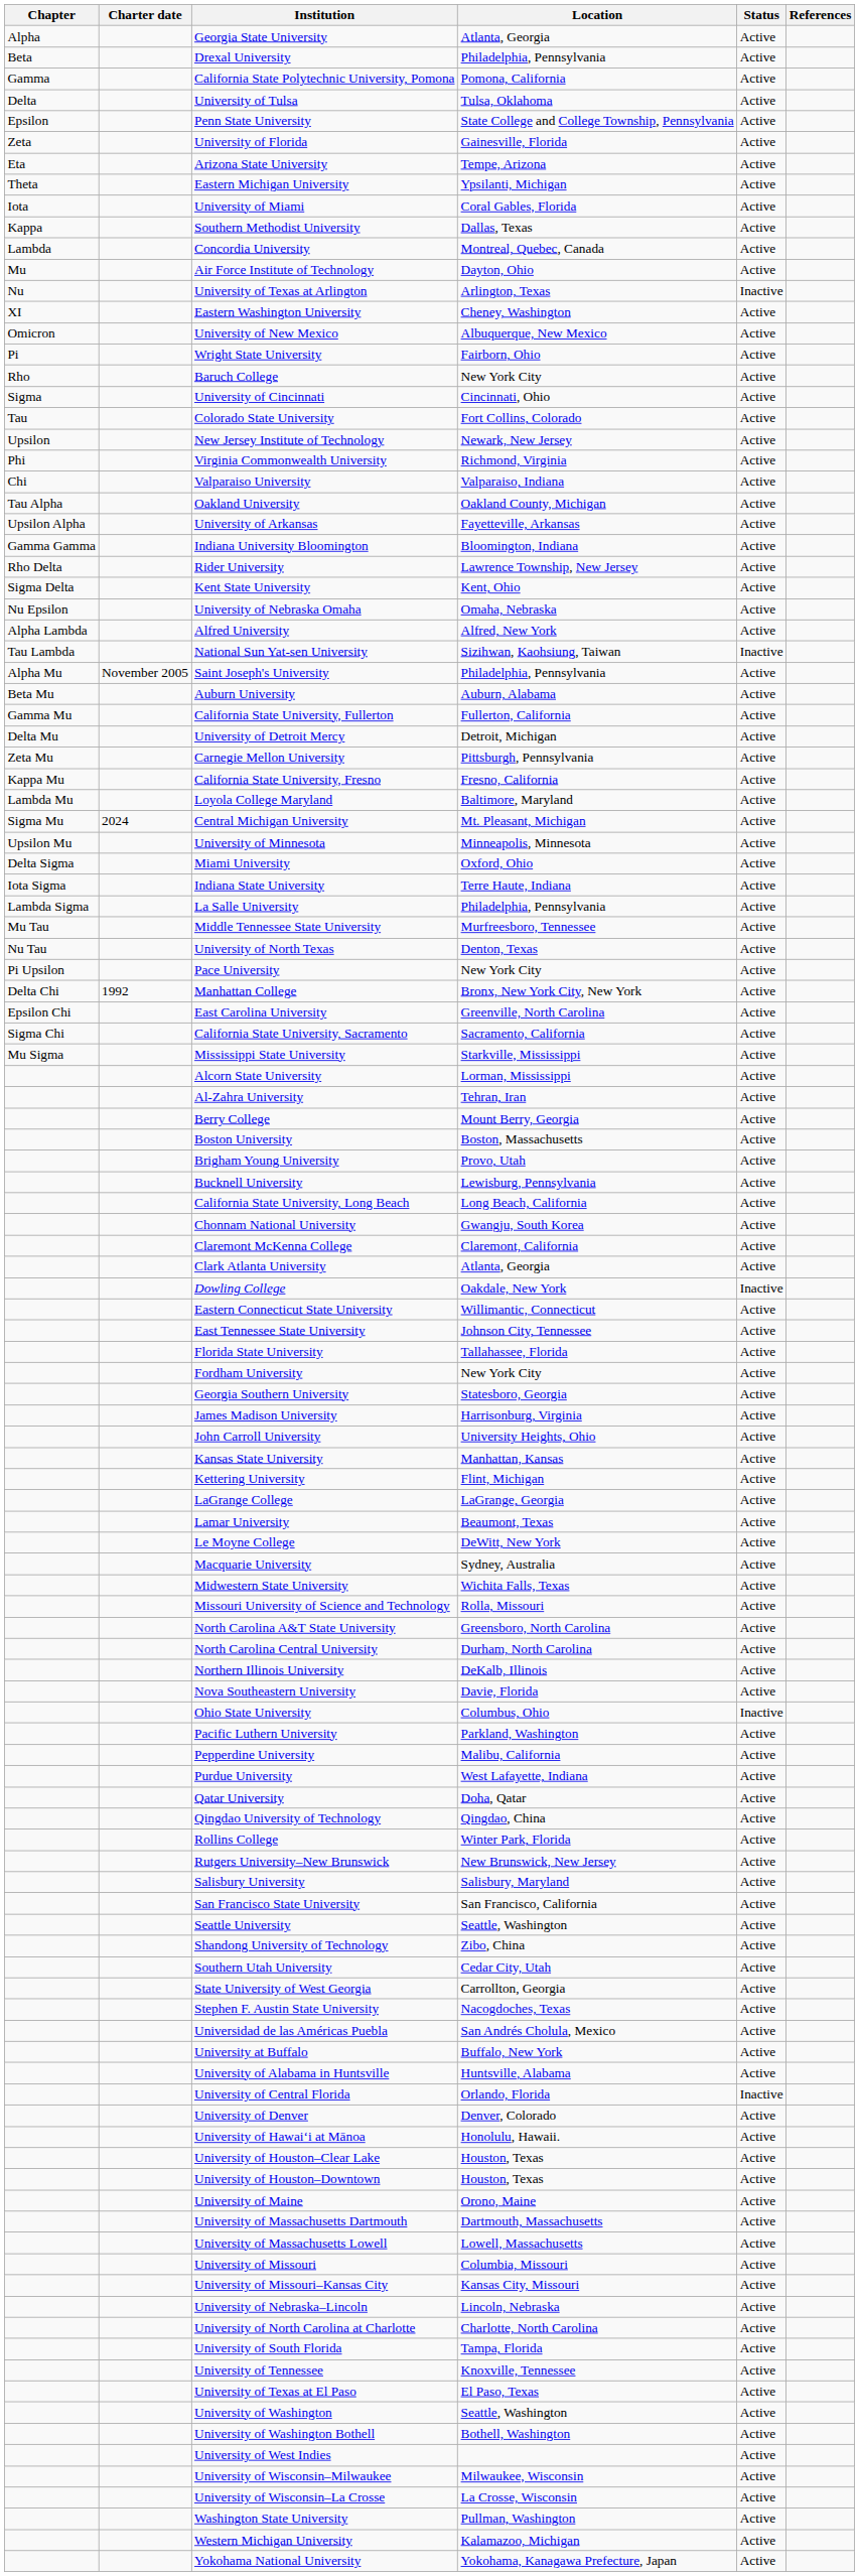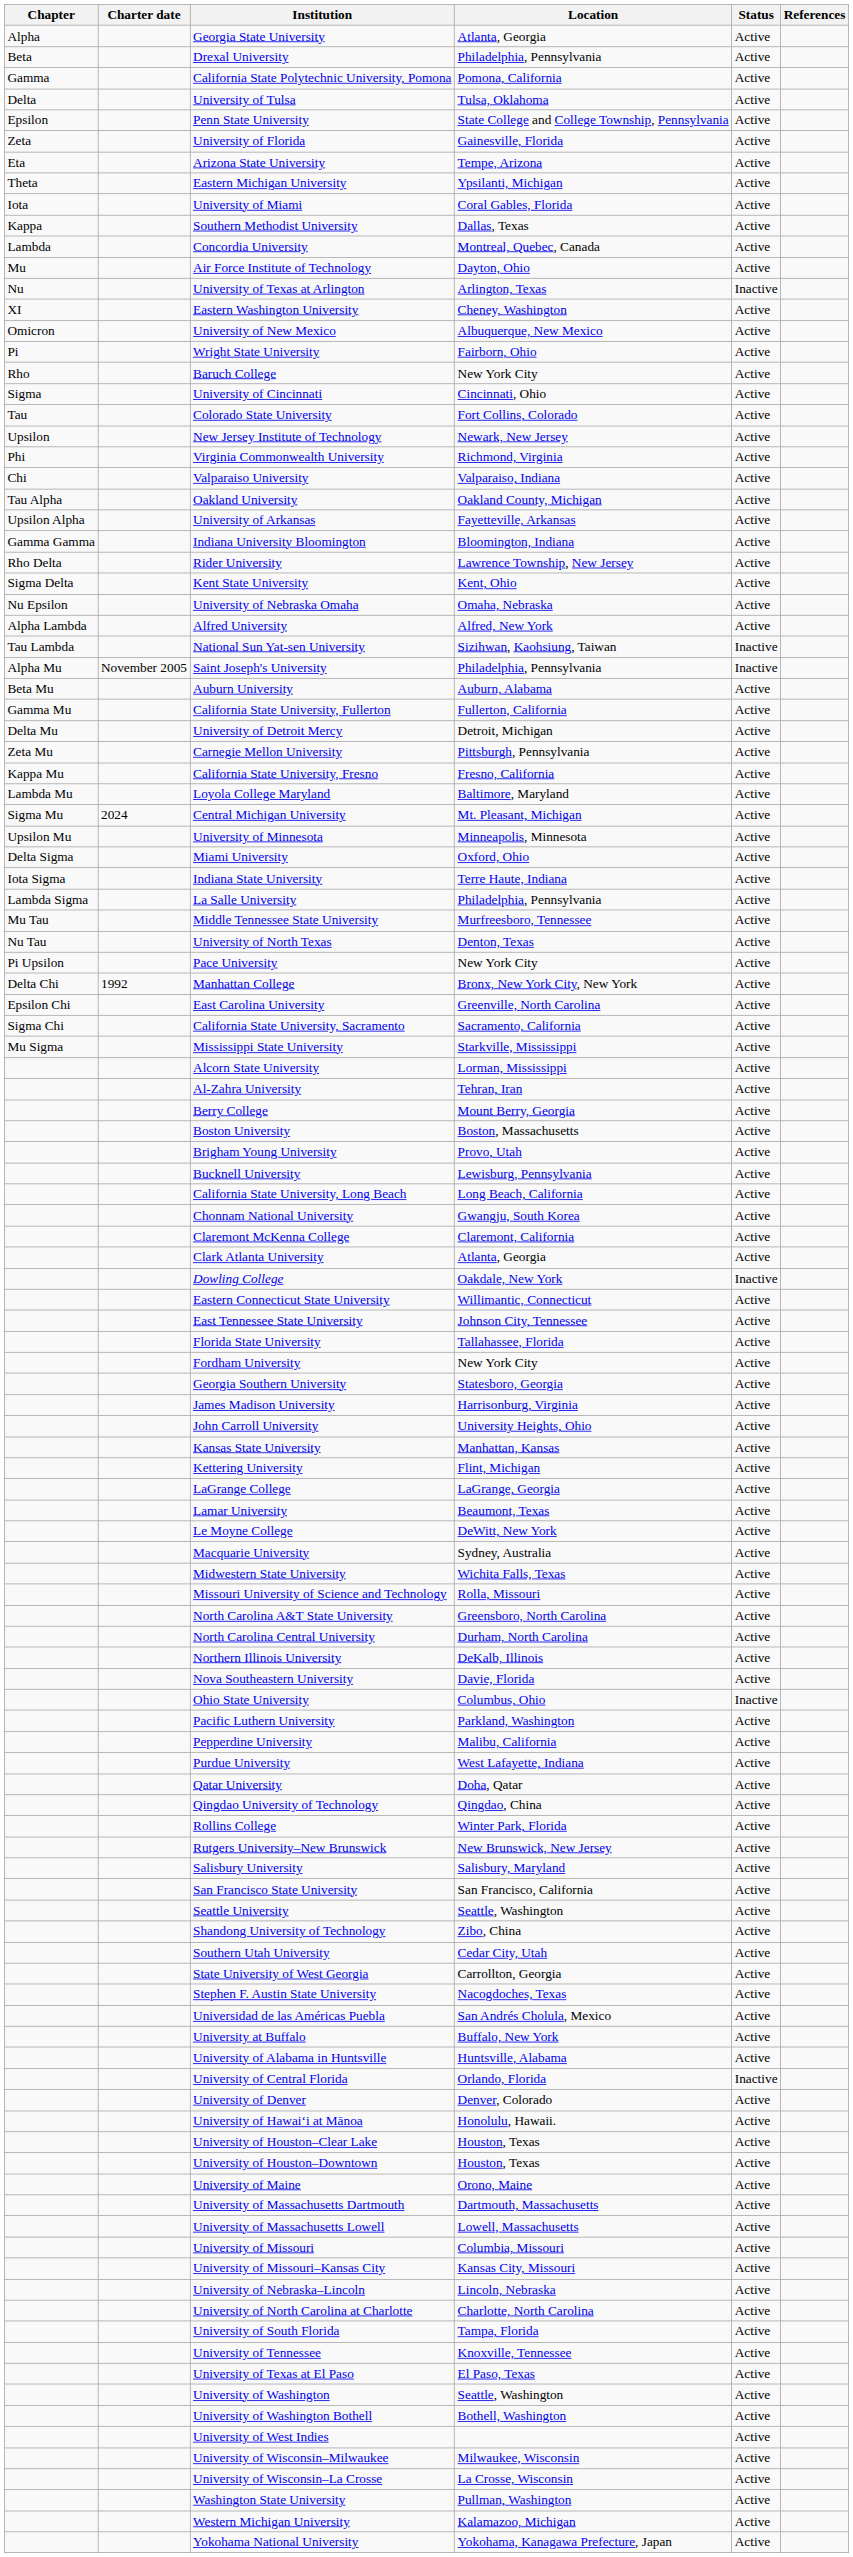Saint Joseph's University | Status: Active -> Inactive
